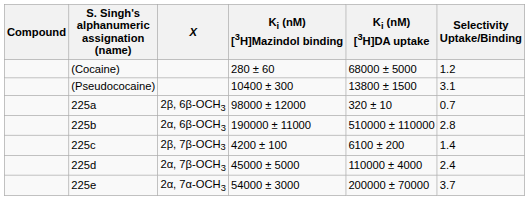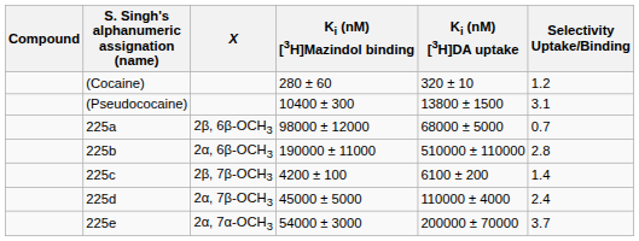(Cocaine) | Ki (nM) [3H]DA uptake: 68000 ± 5000 -> 320 ± 10
225a | Ki (nM) [3H]DA uptake: 320 ± 10 -> 68000 ± 5000
